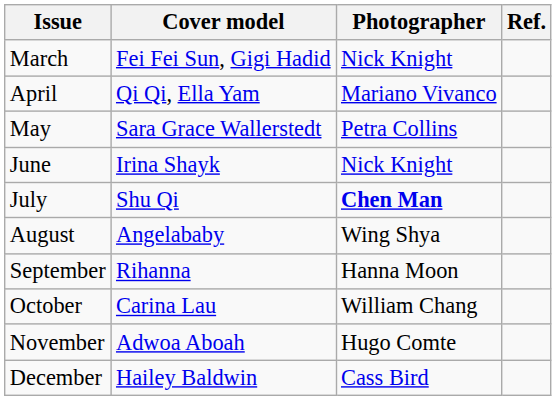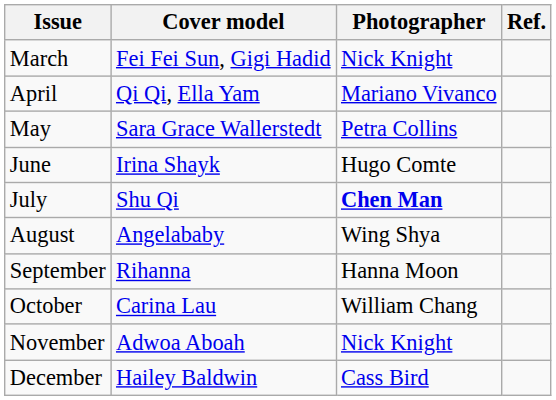June | Photographer: Nick Knight -> Hugo Comte
November | Photographer: Hugo Comte -> Nick Knight
